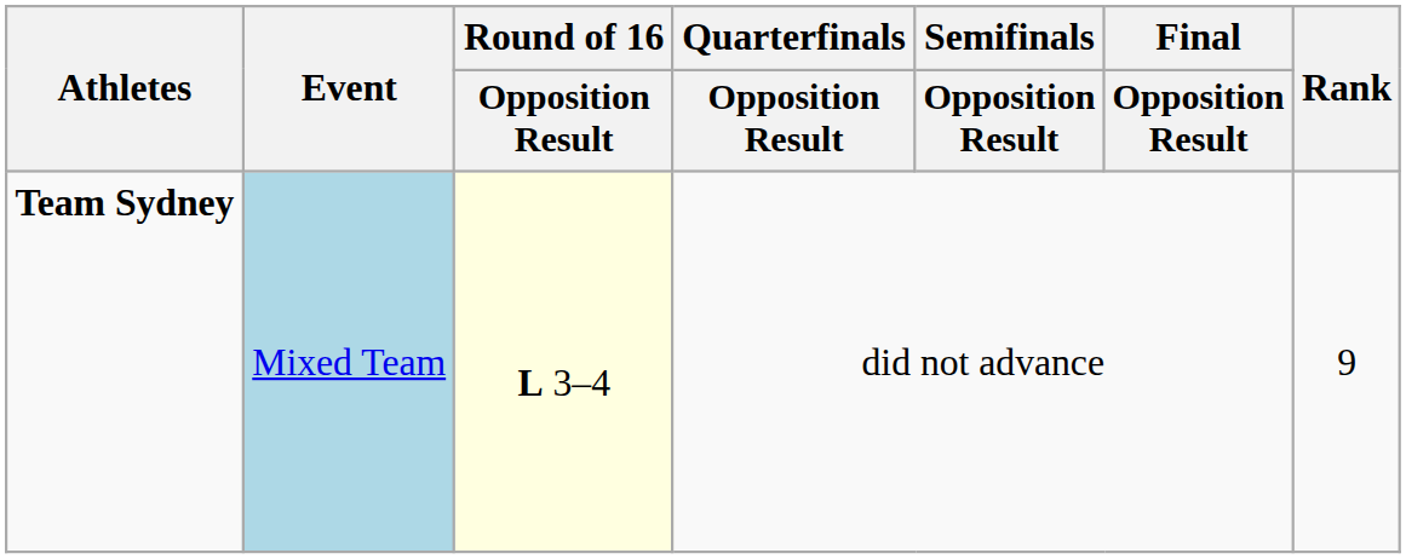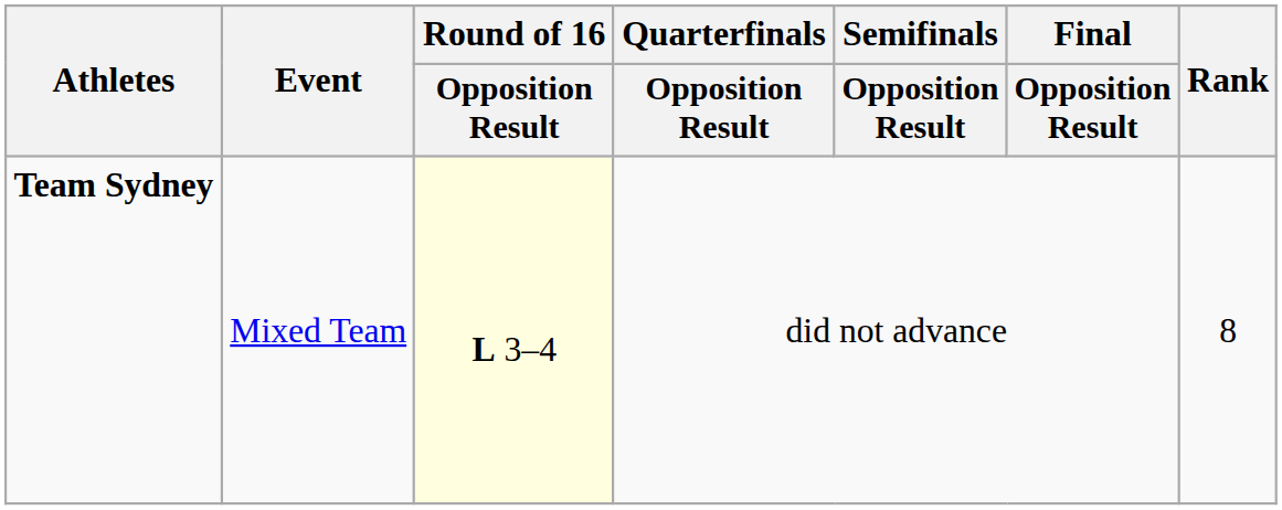Team Sydney | Event: lightblue background -> no background
Team Sydney | Rank: 9 -> 8
